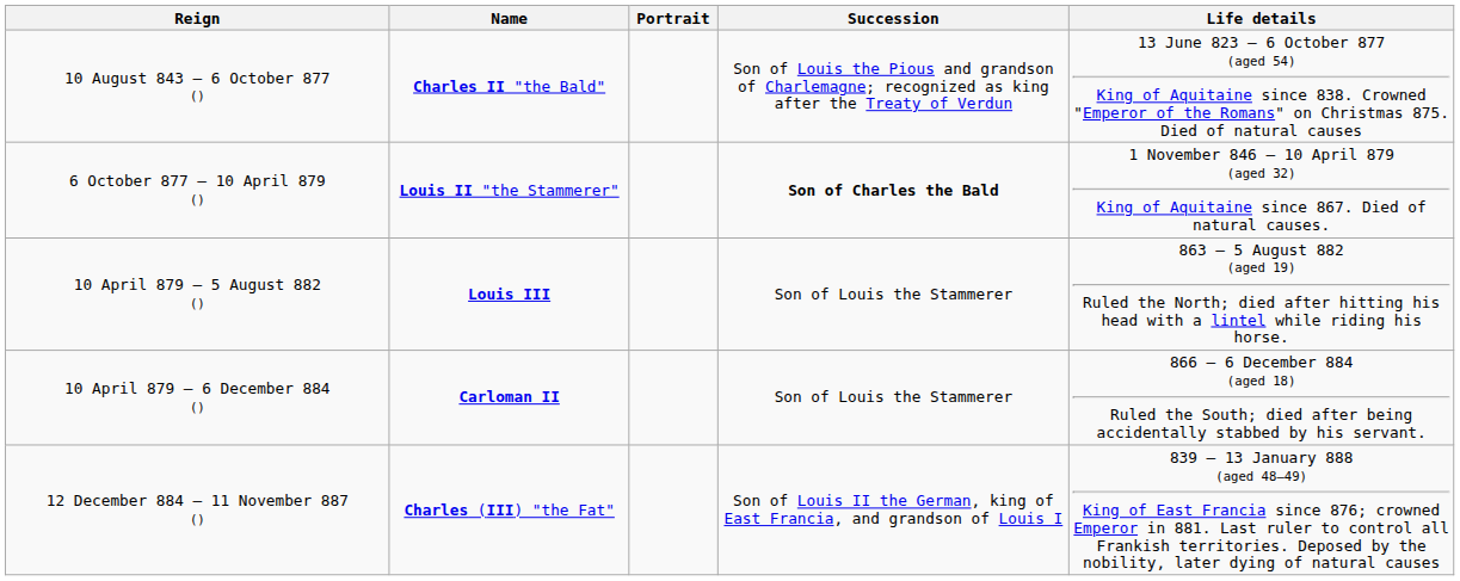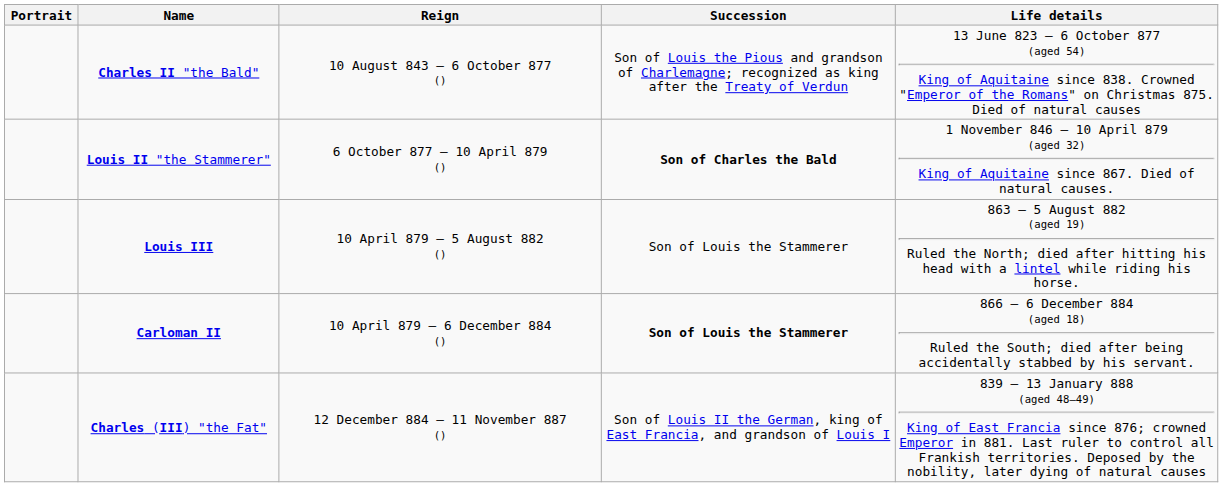columns swapped: Portrait <-> Reign
Carloman II | Succession: normal -> bold
